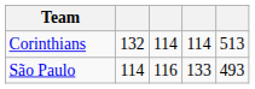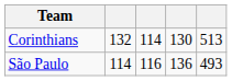Corinthians | column 4: 114 -> 130
São Paulo | column 4: 133 -> 136
